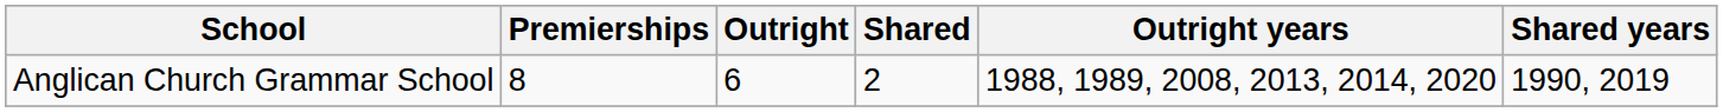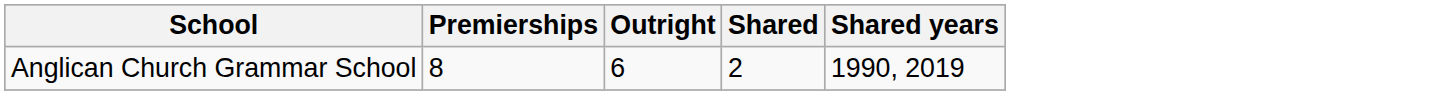- column: Outright years | 1988, 1989, 2008, 2013, 2014, 2020
